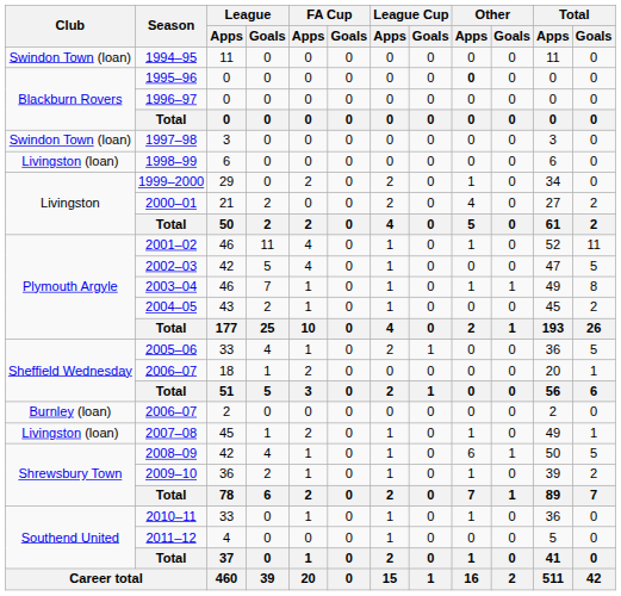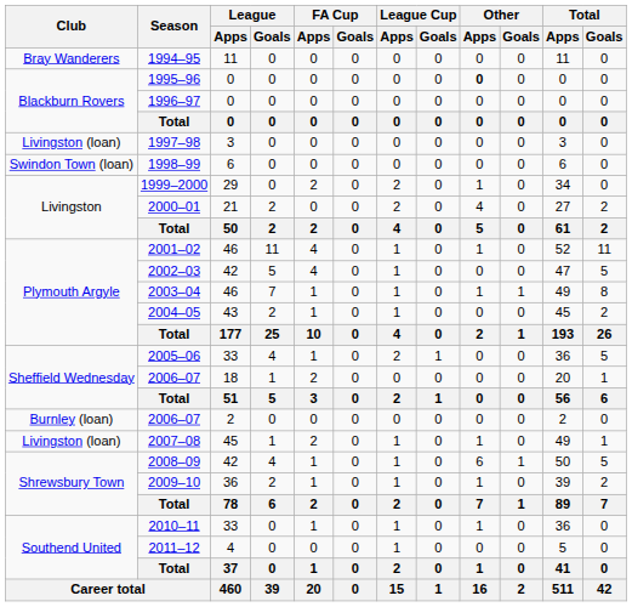1994–95 | Club: Swindon Town (loan) -> Bray Wanderers
1997–98 | Club: Swindon Town (loan) -> Livingston (loan)
1998–99 | Club: Livingston (loan) -> Swindon Town (loan)
